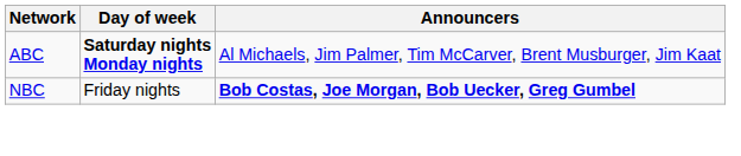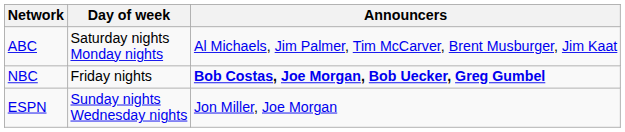ABC | Day of week: bold -> normal
+ row: ESPN | Sunday nights Wednesday nights | Jon Miller, Joe Morgan
